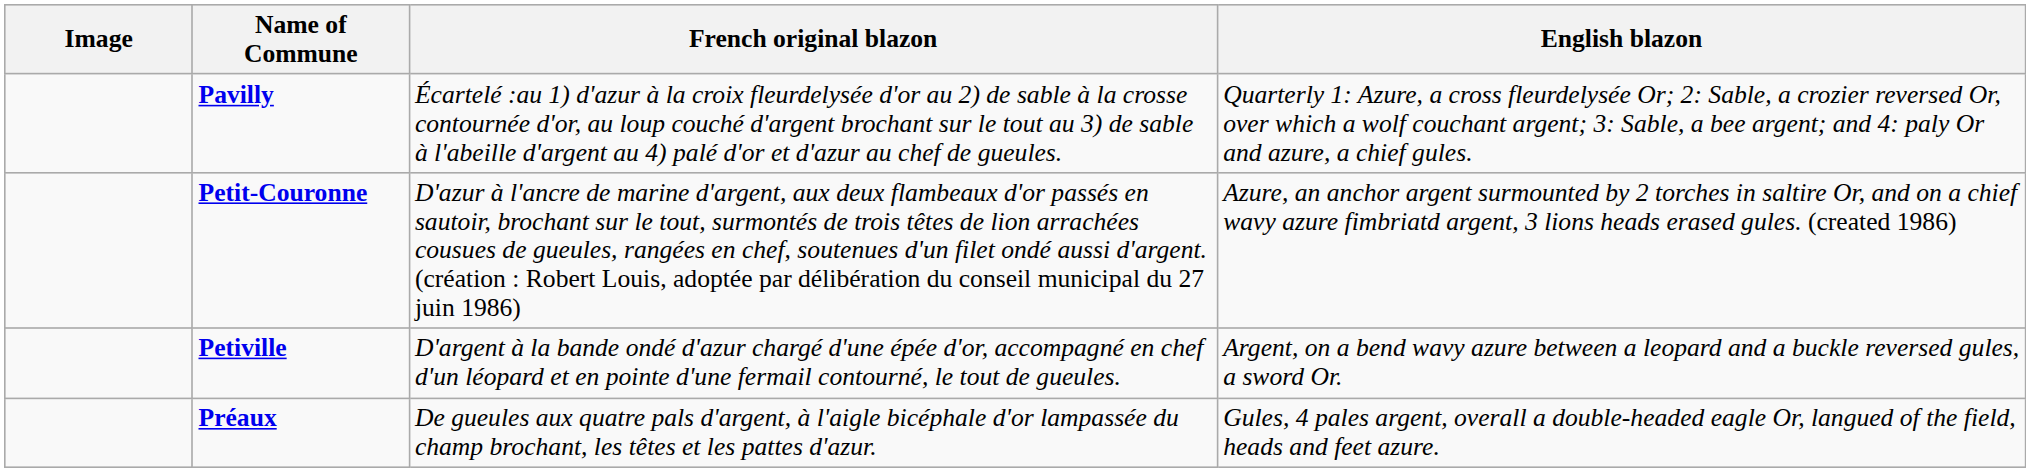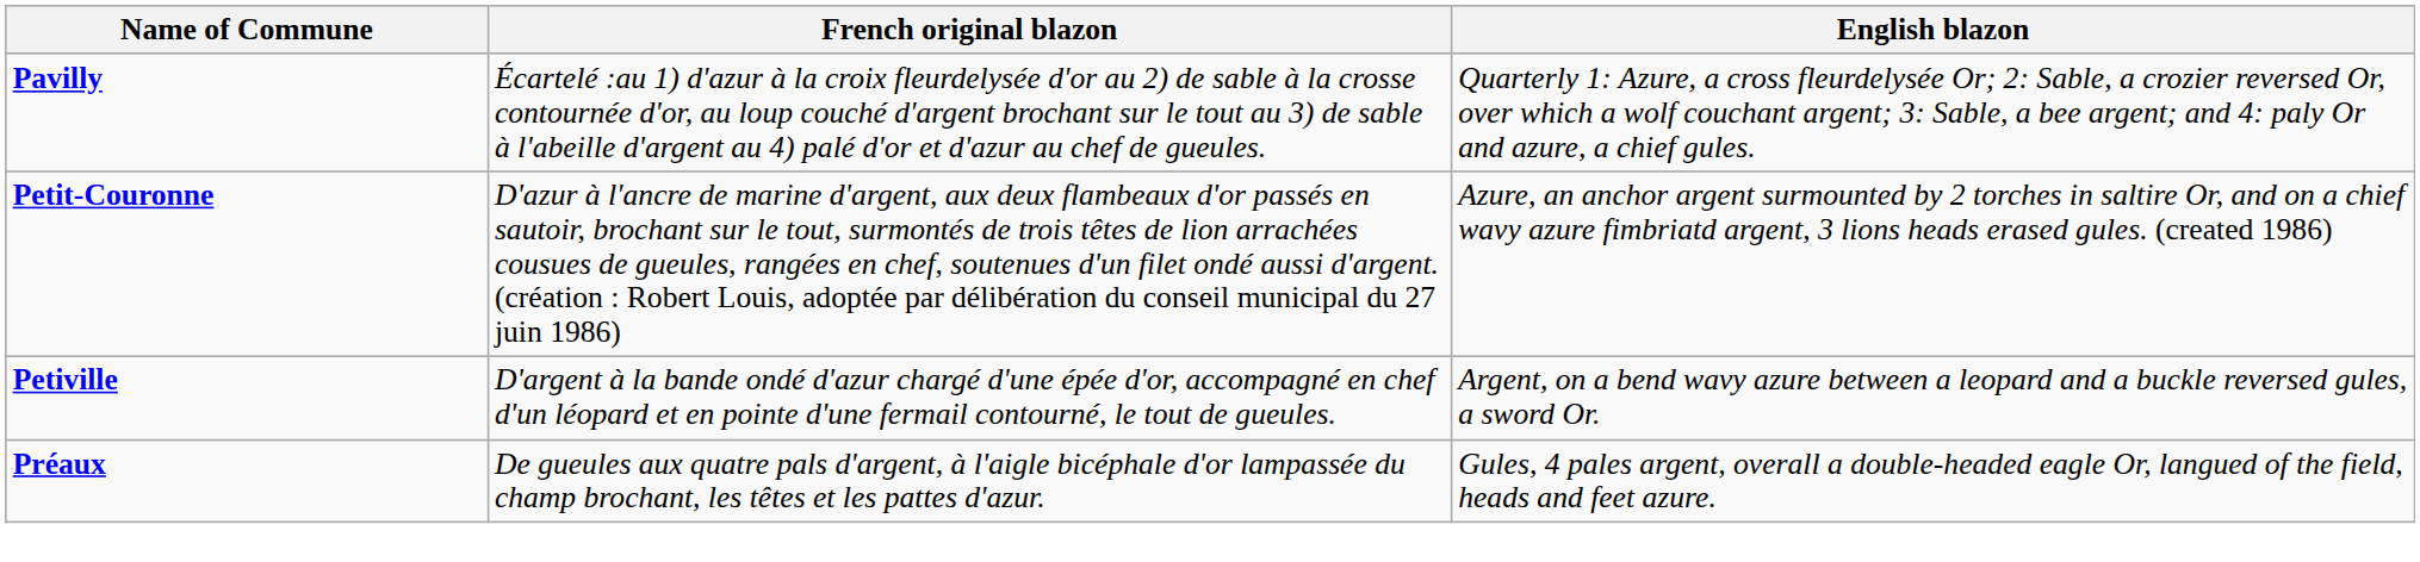- column: Image
